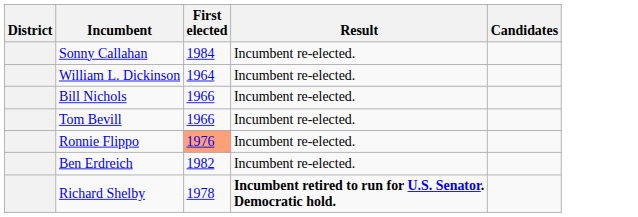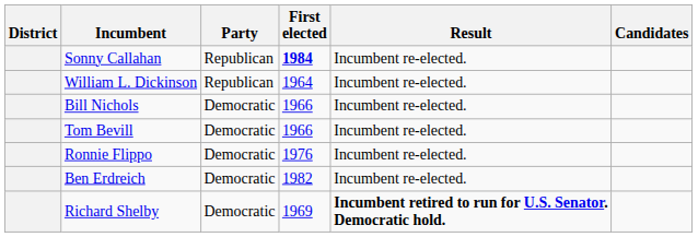+ column: Party | Republican | Republican | Democratic | Democratic | Democratic | Democratic | Democratic
Sonny Callahan | First elected: normal -> bold
Ronnie Flippo | First elected: lightsalmon background -> no background
Richard Shelby | First elected: 1978 -> 1969
